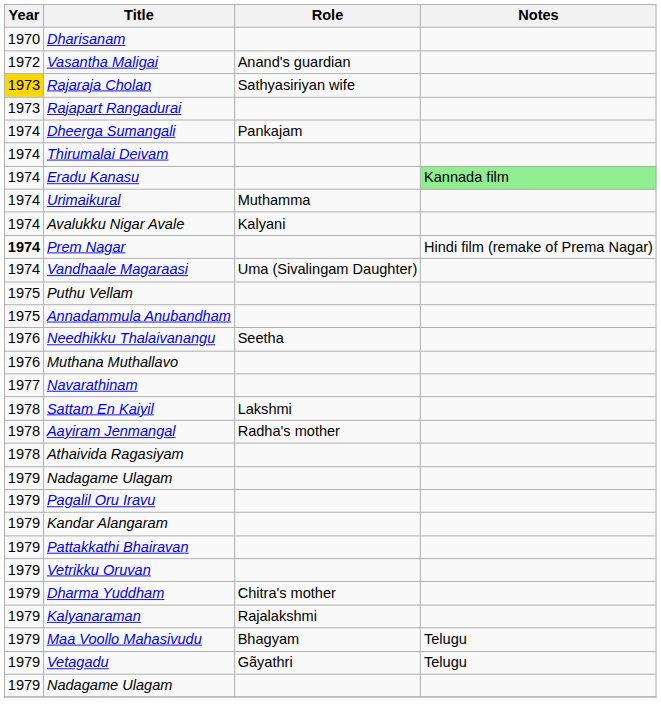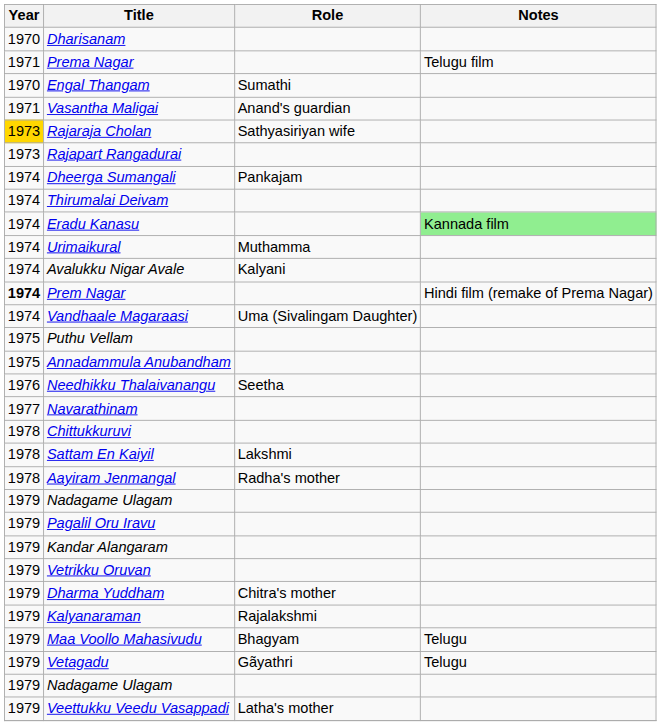+ row: 1971 | Prema Nagar | Telugu film
+ row: 1970 | Engal Thangam | Sumathi
Vasantha Maligai | Year: 1972 -> 1971
- row: 1976 | Muthana Muthallavo
+ row: 1978 | Chittukkuruvi
- row: 1978 | Athaivida Ragasiyam
- row: 1979 | Pattakkathi Bhairavan
+ row: 1979 | Veettukku Veedu Vasappadi | Latha's mother
